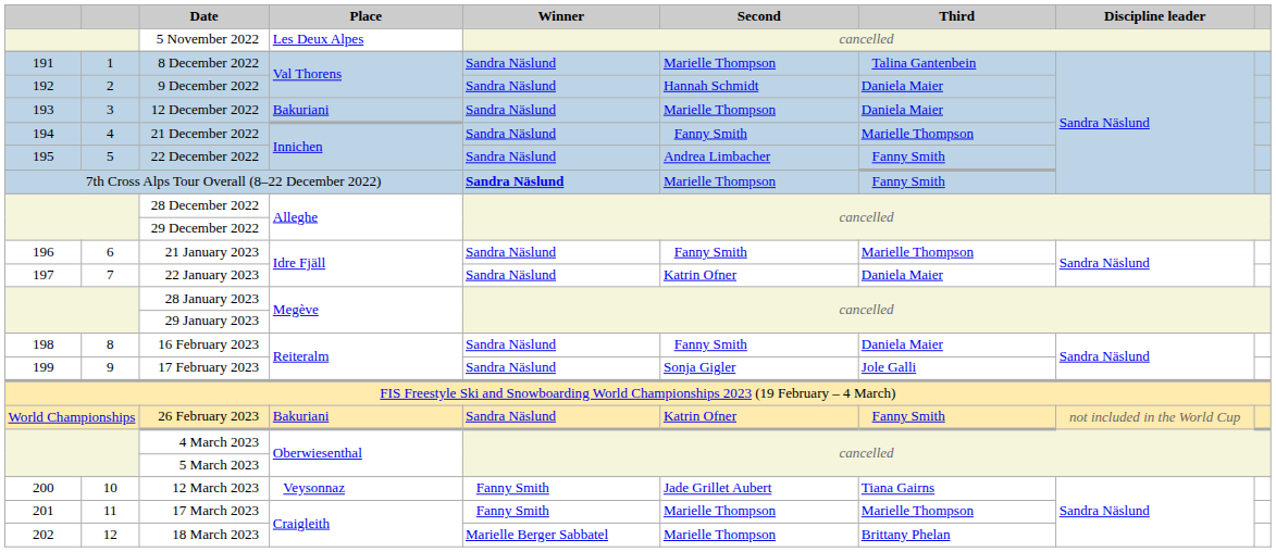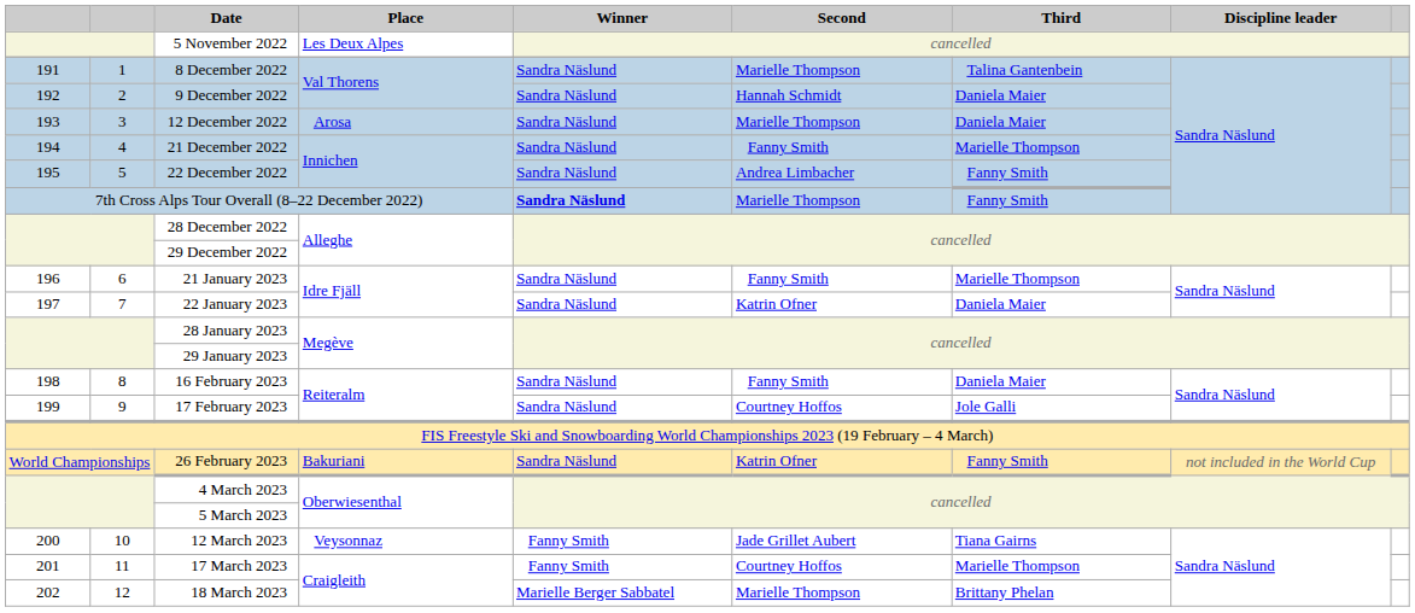12 December 2022 | Place: Bakuriani -> Arosa
17 February 2023 | Second: Sonja Gigler -> Courtney Hoffos
17 March 2023 | Second: Marielle Thompson -> Courtney Hoffos
